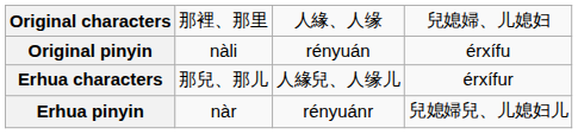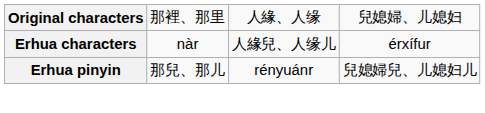- row: Original pinyin | nàli | rényuán | érxífu
Erhua characters | column 2: 那兒、那儿 -> nàr
Erhua pinyin | column 2: nàr -> 那兒、那儿
